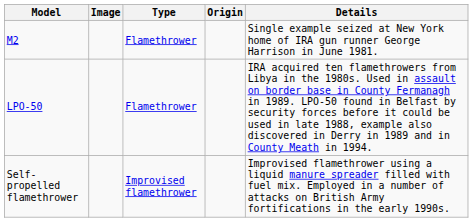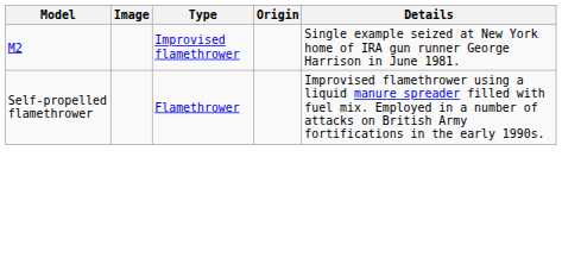M2 | Type: Flamethrower -> Improvised flamethrower
- row: LPO-50 | Flamethrower | IRA acquired ten flamethrowers from Libya in the 1980s. Used in assault on border base in County Fermanagh in 1989. LPO-50 found in Belfast by security forces before it could be used in late 1988, example also discovered in Derry in 1989 and in County Meath in 1994.
Self-propelled flamethrower | Type: Improvised flamethrower -> Flamethrower
